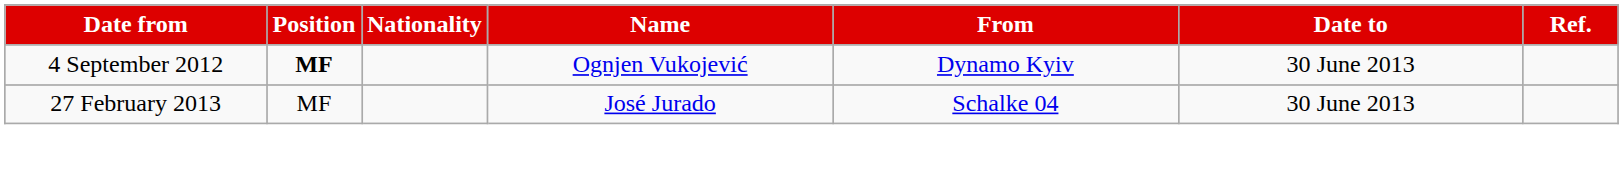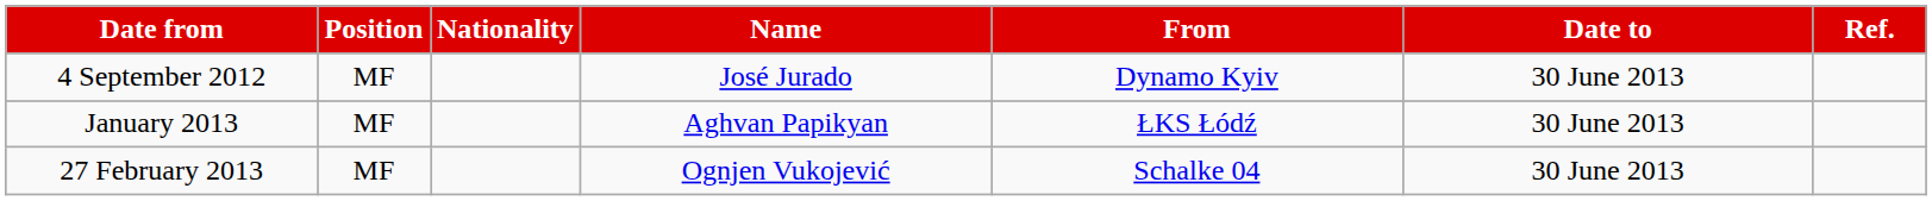4 September 2012 | Position: bold -> normal
4 September 2012 | Name: Ognjen Vukojević -> José Jurado
+ row: January 2013 | MF | Aghvan Papikyan | ŁKS Łódź | 30 June 2013
27 February 2013 | Name: José Jurado -> Ognjen Vukojević
